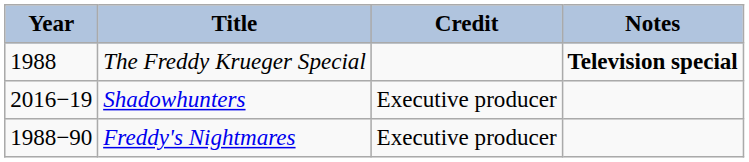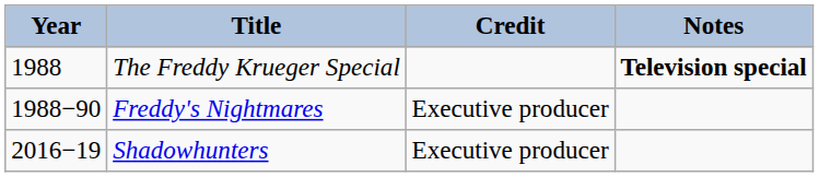rows swapped: Freddy's Nightmares <-> Shadowhunters
